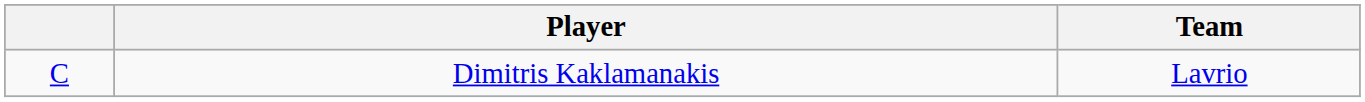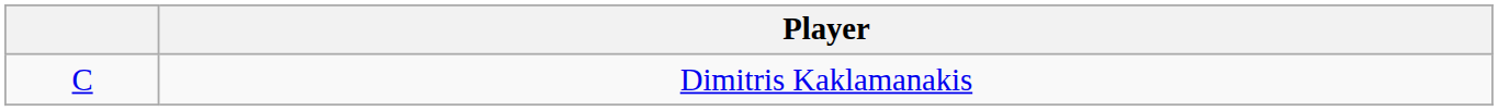- column: Team | Lavrio
